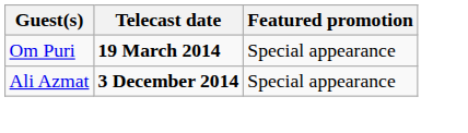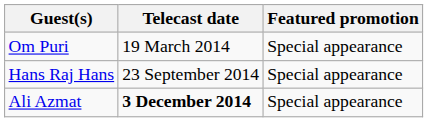Om Puri | Telecast date: bold -> normal
+ row: Hans Raj Hans | 23 September 2014 | Special appearance
